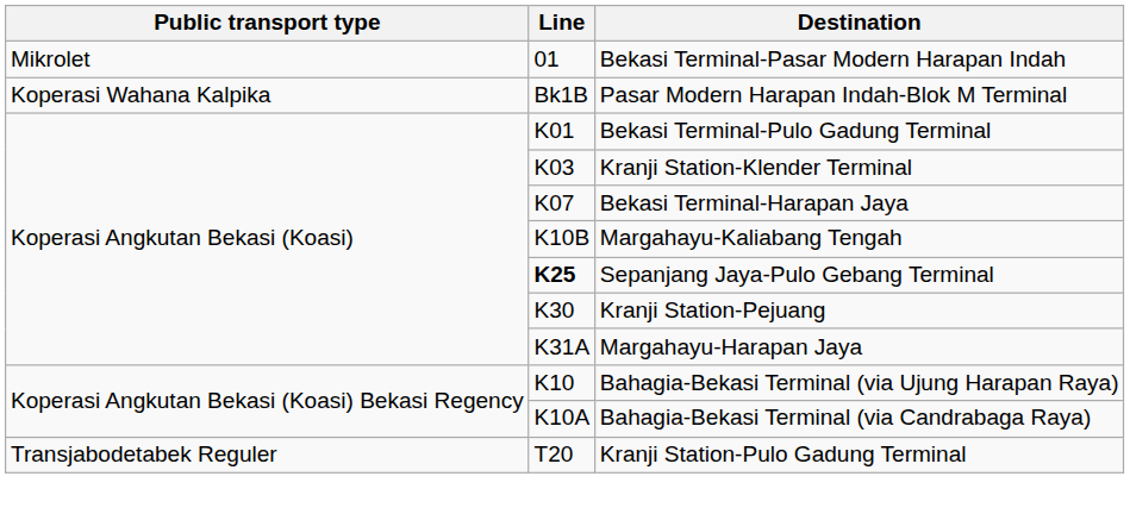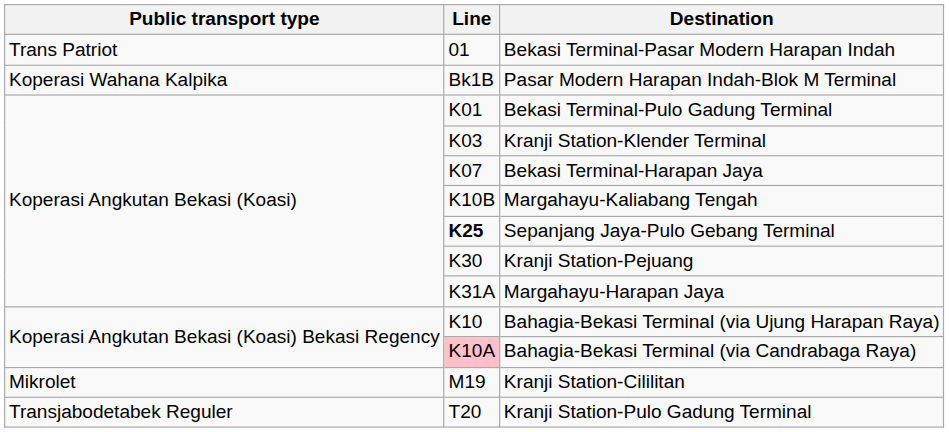Bekasi Terminal-Pasar Modern Harapan Indah | Public transport type: Mikrolet -> Trans Patriot
Bahagia-Bekasi Terminal (via Candrabaga Raya) | Line: no background -> pink background
+ row: Mikrolet | M19 | Kranji Station-Cililitan
